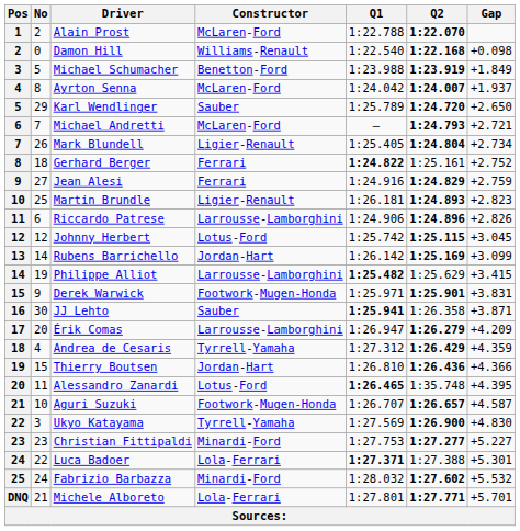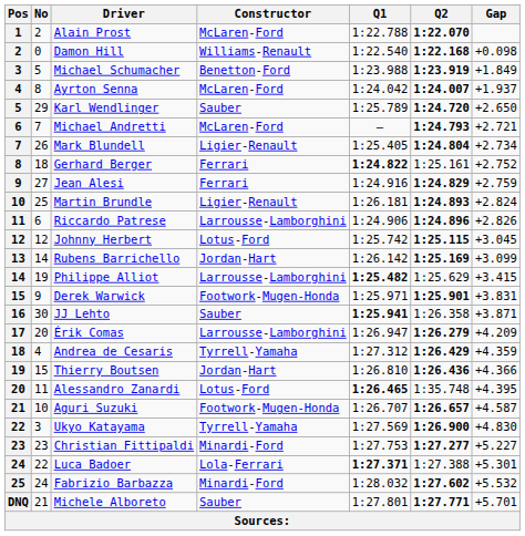Martin Brundle | Gap: +2.823 -> +2.824
Michele Alboreto | Constructor: Lola-Ferrari -> Sauber
